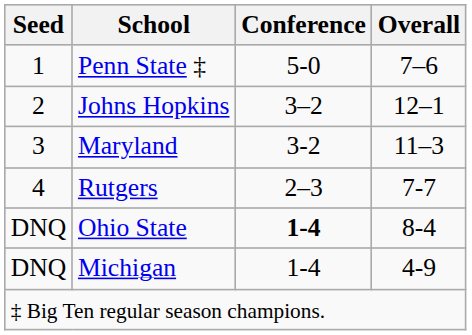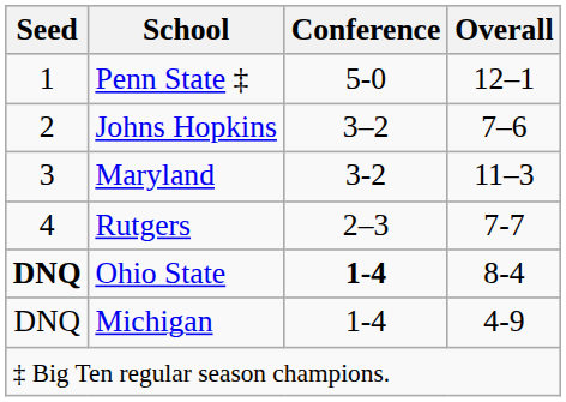Penn State ‡ | Overall: 7–6 -> 12–1
Johns Hopkins | Overall: 12–1 -> 7–6
Ohio State | Seed: normal -> bold
